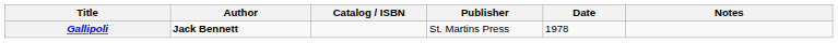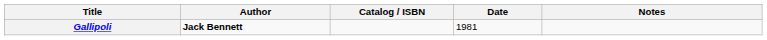- column: Publisher | St. Martins Press
Gallipoli | Date: 1978 -> 1981
